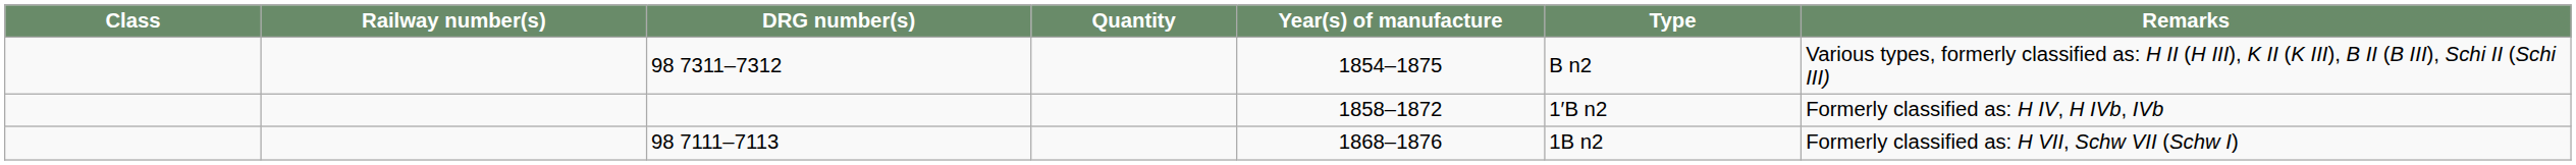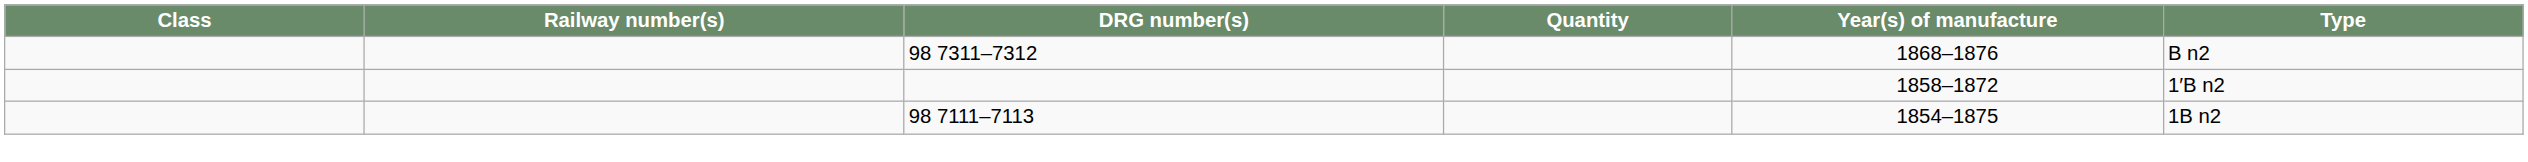- column: Remarks | Various types, formerly classified as: H II (H III), K II (K III), B II (B III), Schi II (Schi III) | Formerly classified as: H IV, H IVb, IVb | Formerly classified as: H VII, Schw VII (Schw I)
98 7311–7312 | Year(s) of manufacture: 1854–1875 -> 1868–1876
98 7111–7113 | Year(s) of manufacture: 1868–1876 -> 1854–1875
